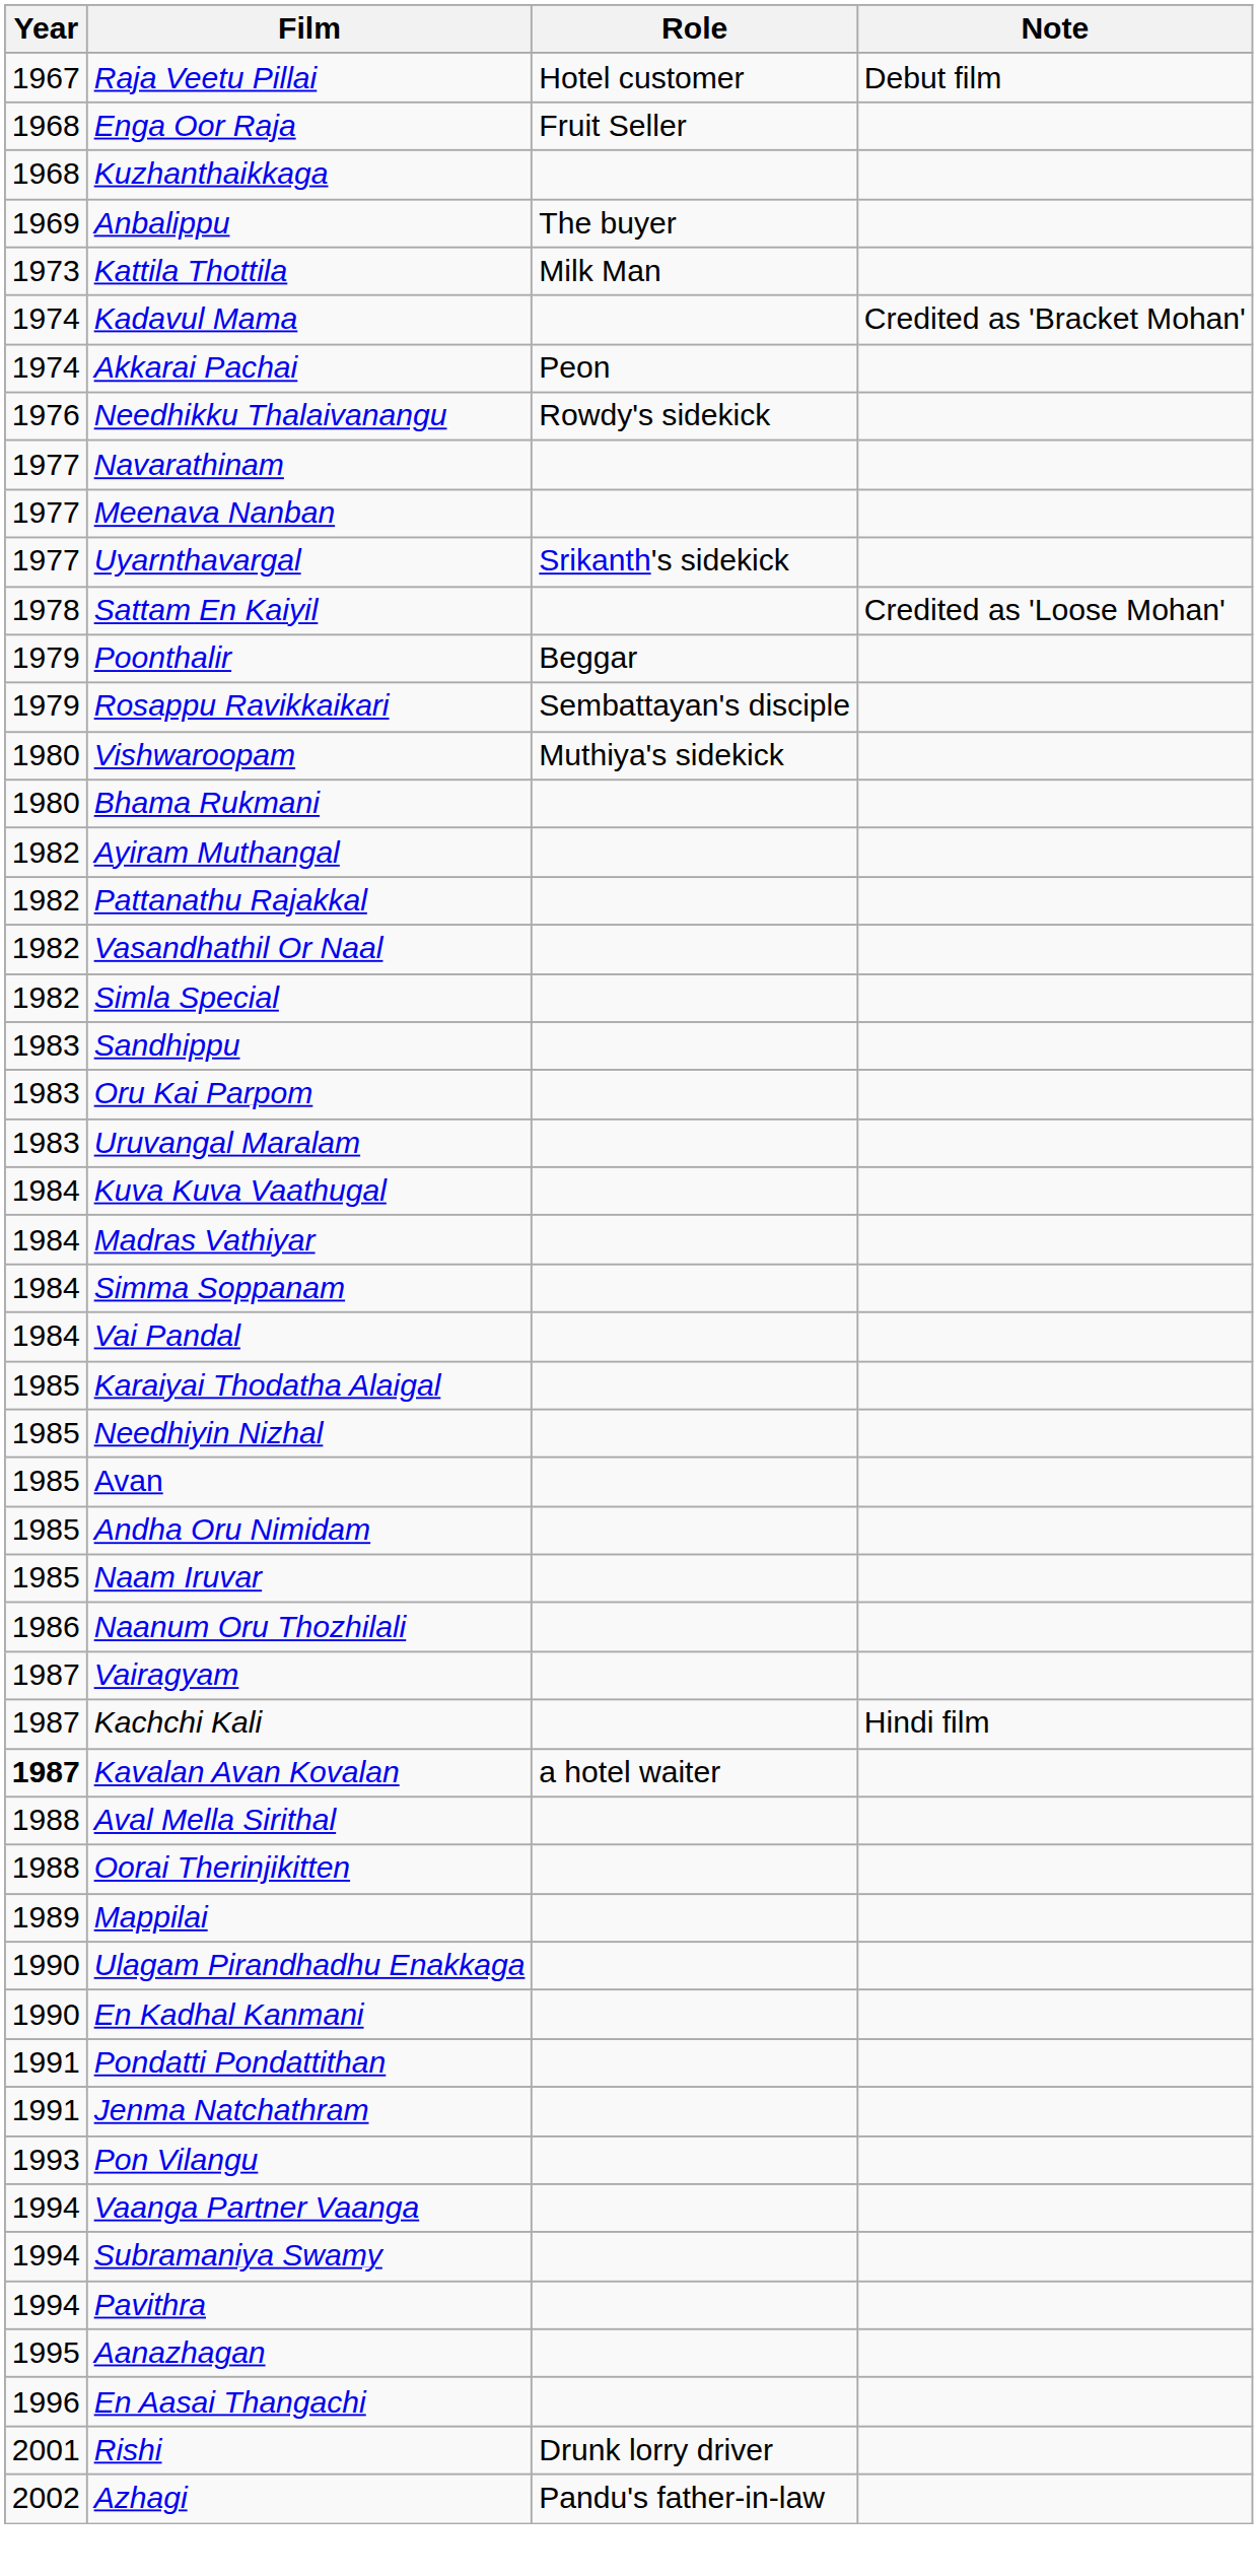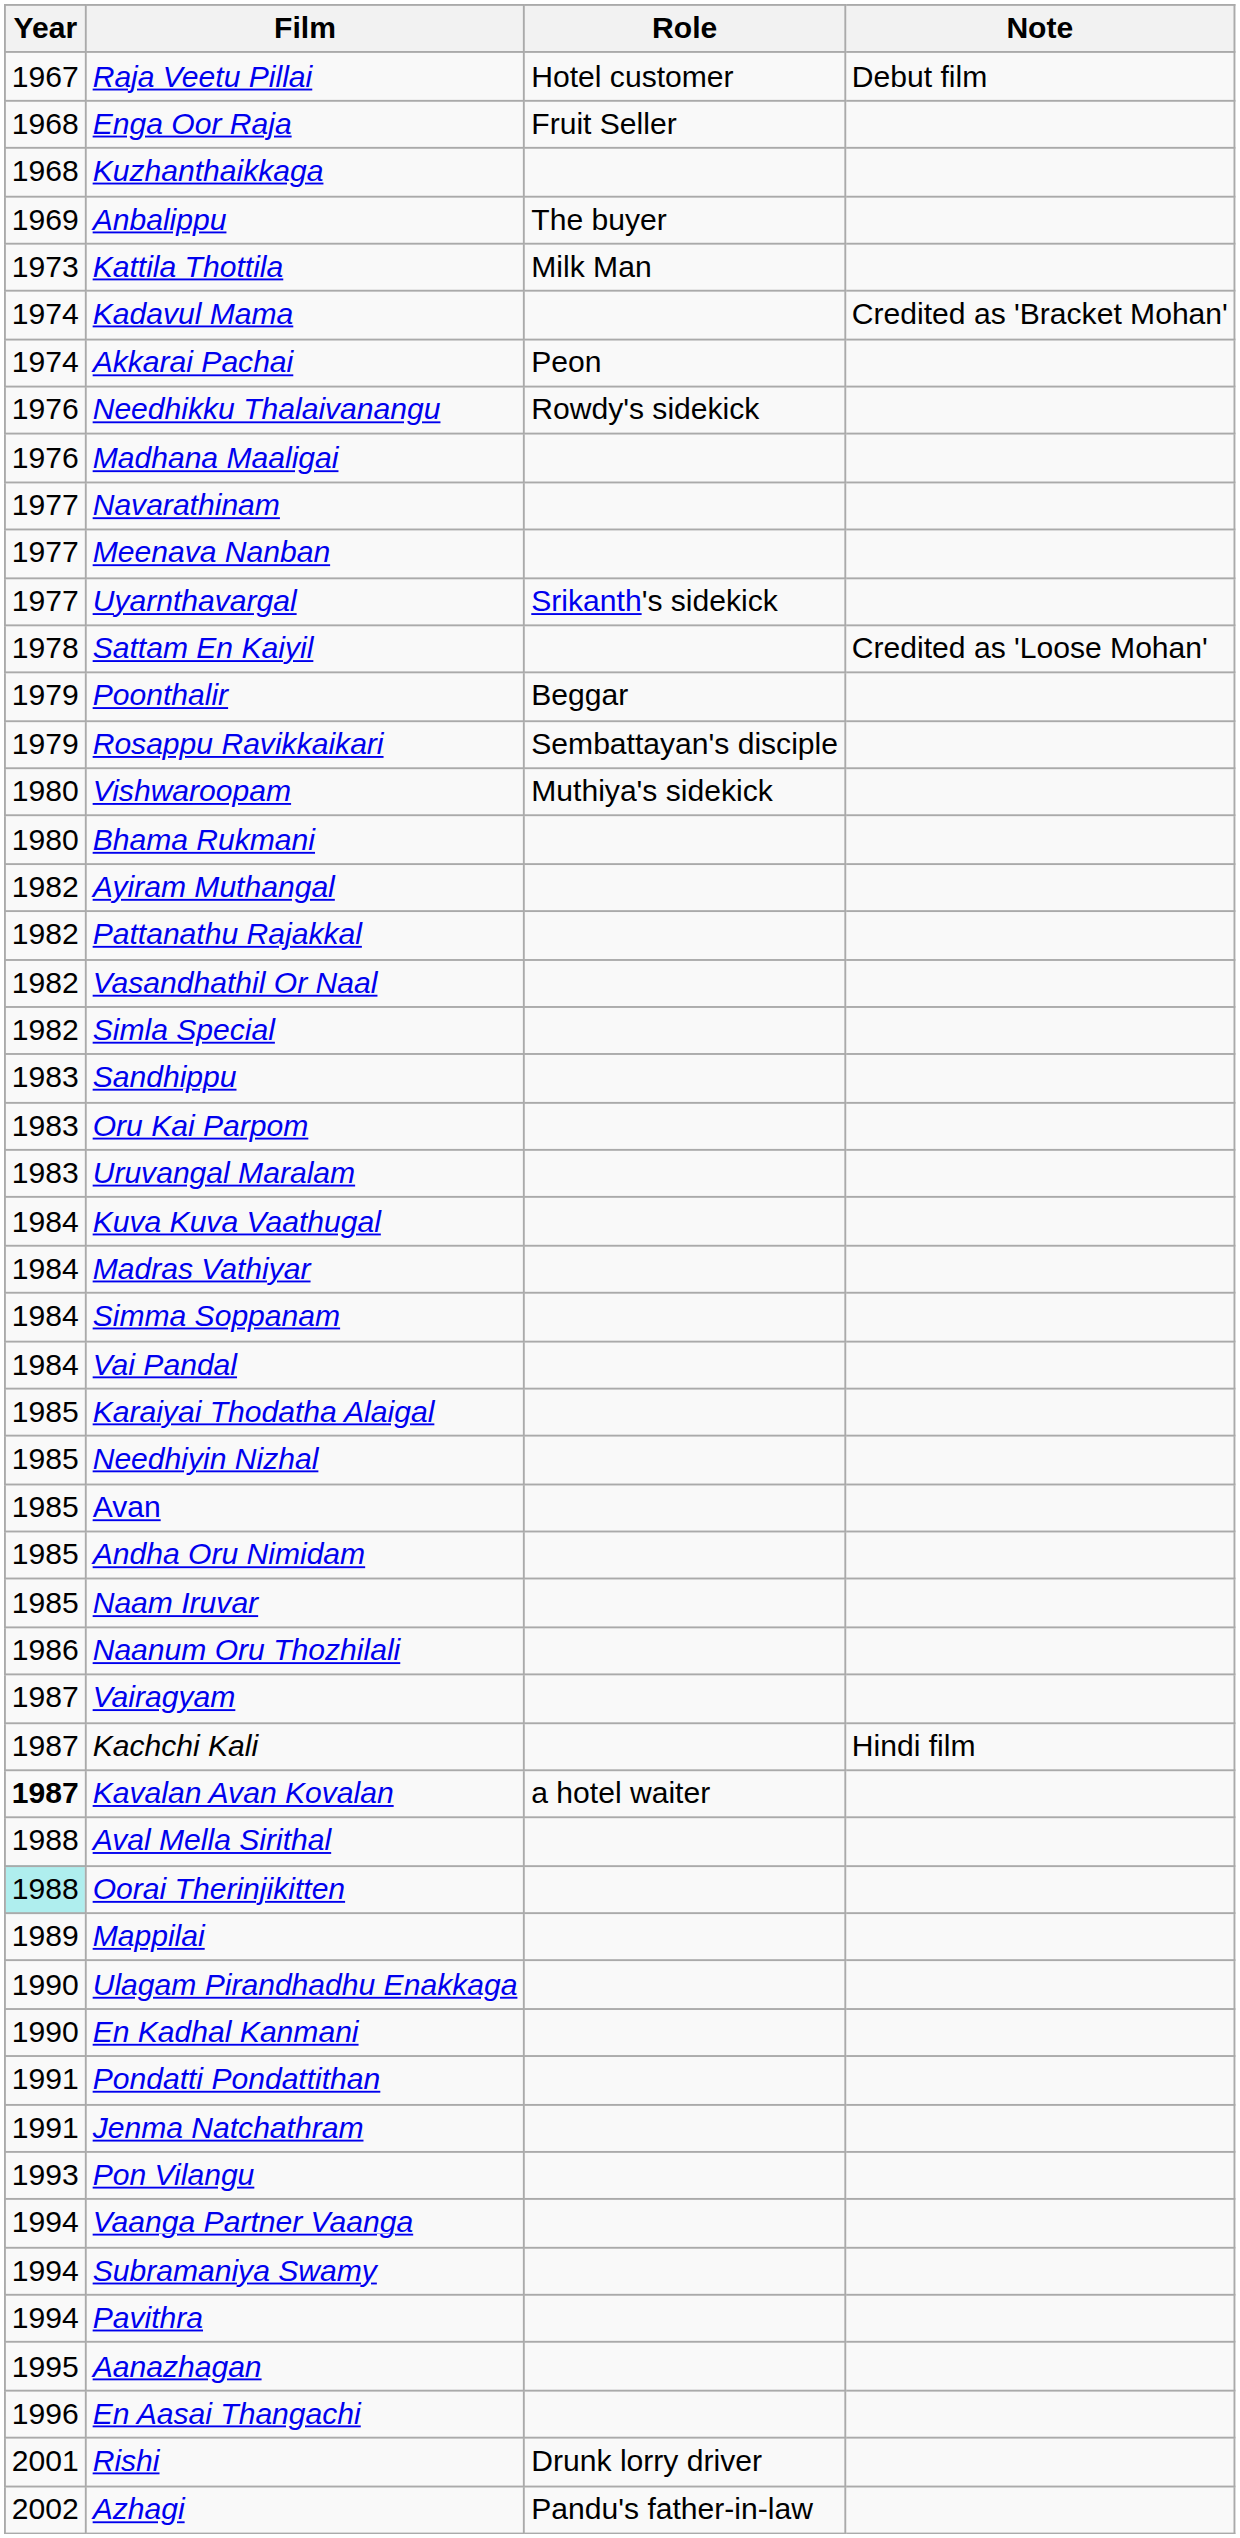+ row: 1976 | Madhana Maaligai
Oorai Therinjikitten | Year: no background -> paleturquoise background
